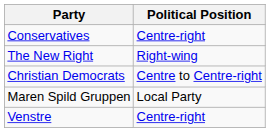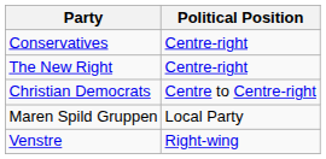The New Right | Political Position: Right-wing -> Centre-right
Venstre | Political Position: Centre-right -> Right-wing
